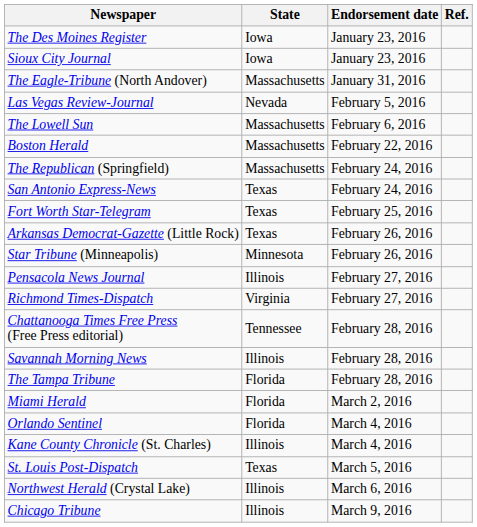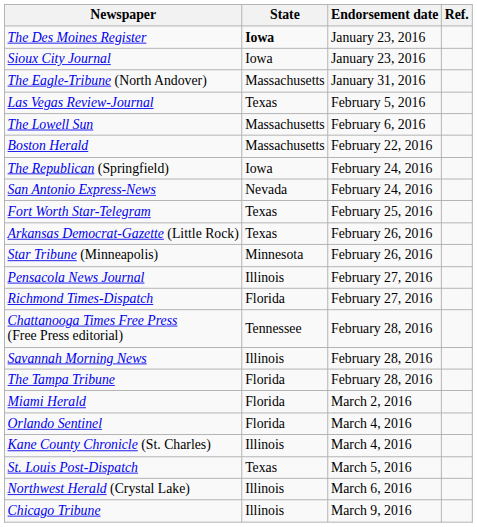The Des Moines Register | State: normal -> bold
Las Vegas Review-Journal | State: Nevada -> Texas
The Republican (Springfield) | State: Massachusetts -> Iowa
San Antonio Express-News | State: Texas -> Nevada
Richmond Times-Dispatch | State: Virginia -> Florida
